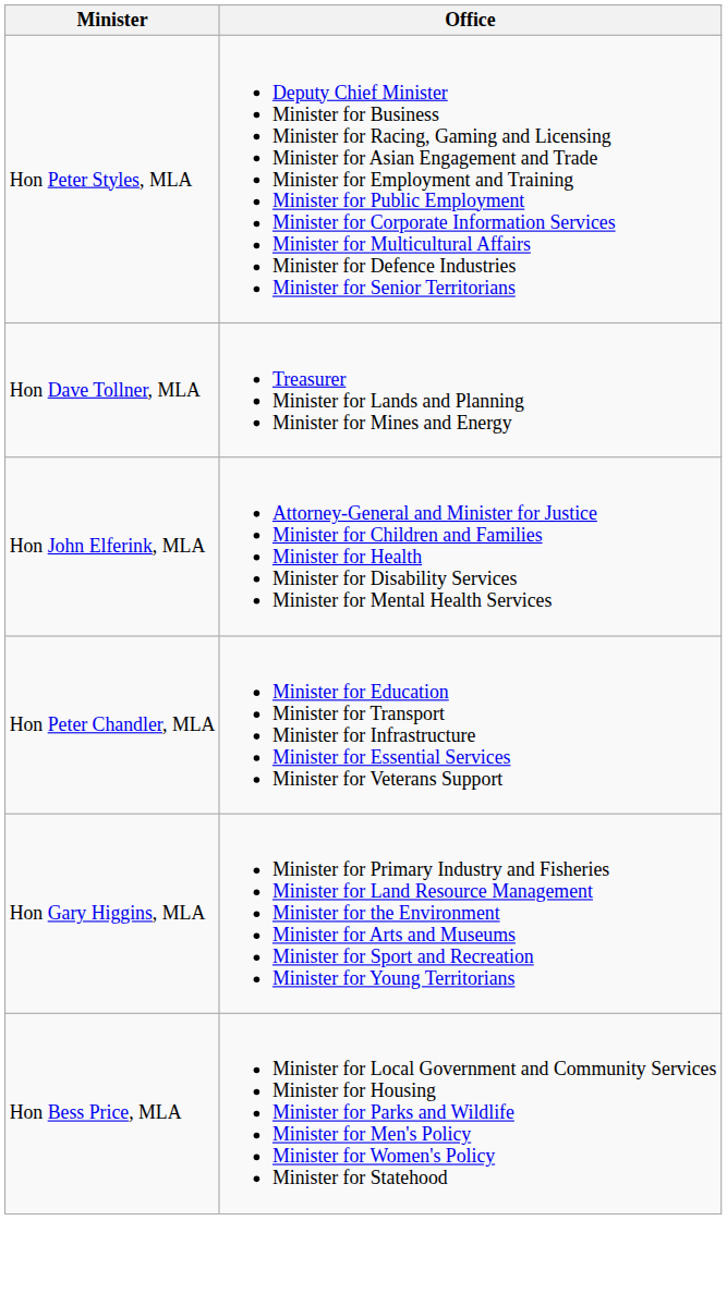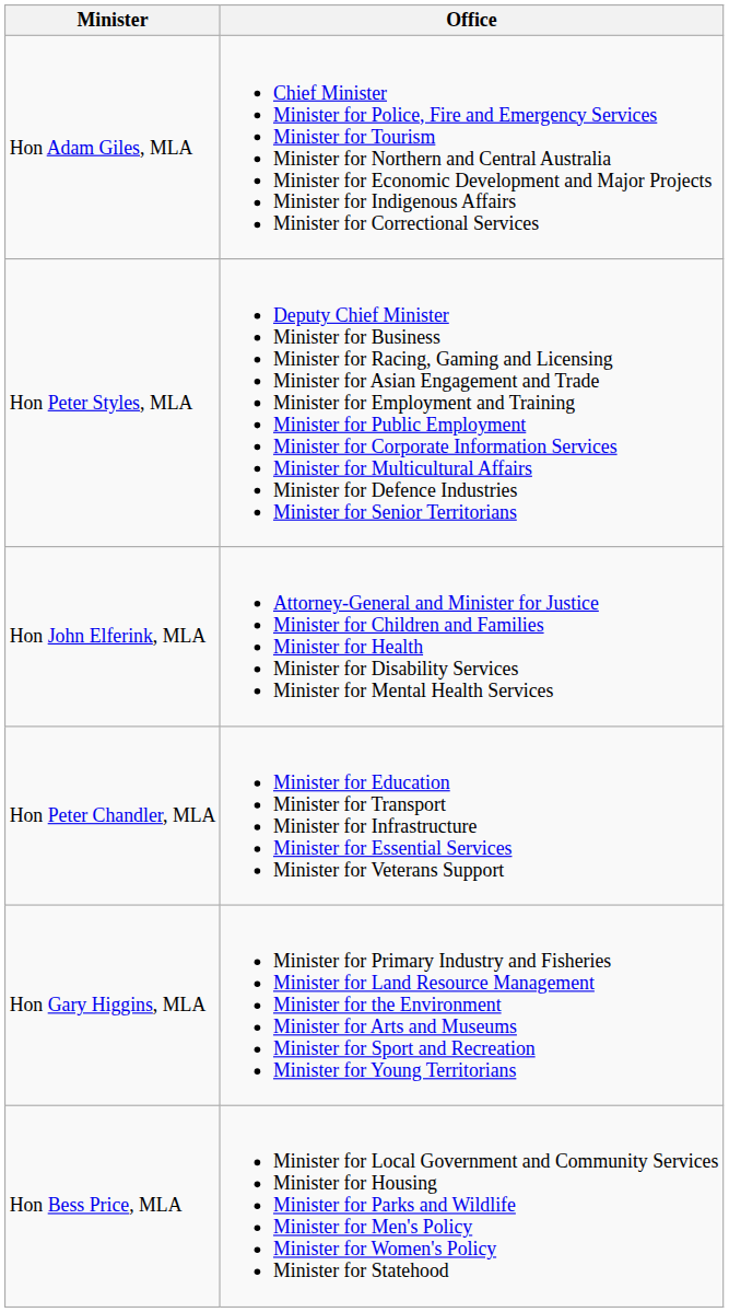+ row: Hon Adam Giles, MLA | Chief Minister Minister for Police, Fire and Emergency Services Minister for Tourism Minister for Northern and Central Australia Minister for Economic Development and Major Projects Minister for Indigenous Affairs Minister for Correctional Services
- row: Hon Dave Tollner, MLA | Treasurer Minister for Lands and Planning Minister for Mines and Energy
